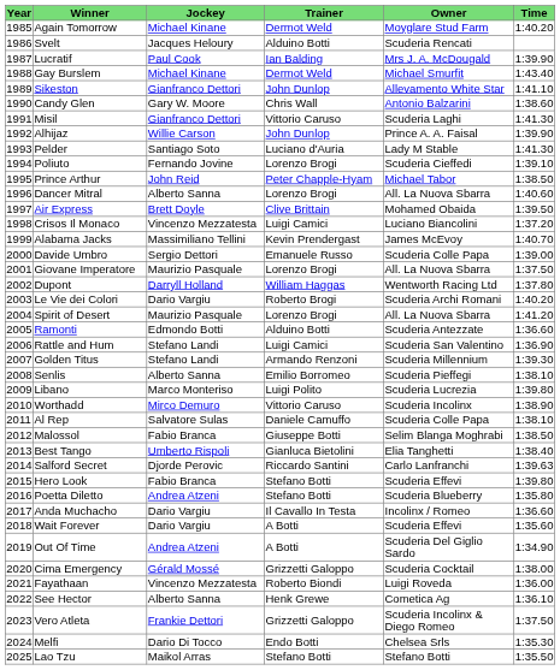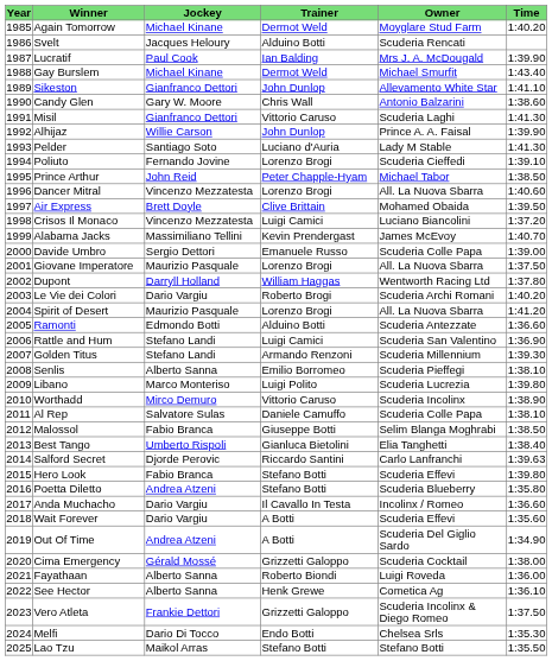Dancer Mitral | Jockey: Alberto Sanna -> Vincenzo Mezzatesta
Fayathaan | Jockey: Vincenzo Mezzatesta -> Alberto Sanna
